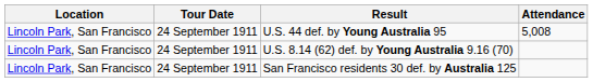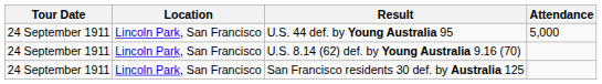columns swapped: Tour Date <-> Location
U.S. 44 def. by Young Australia 95 | Attendance: 5,008 -> 5,000
